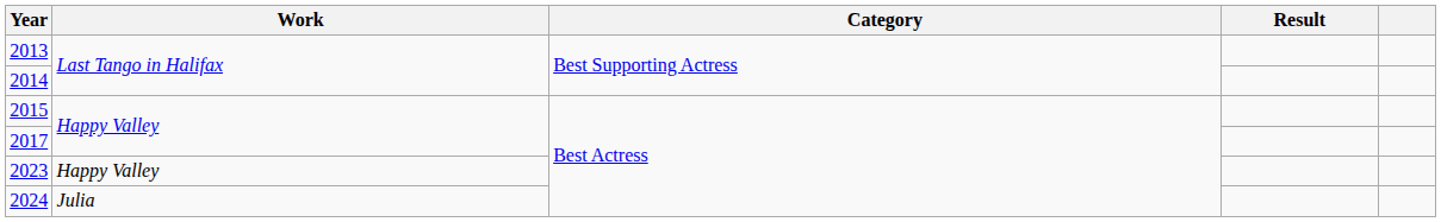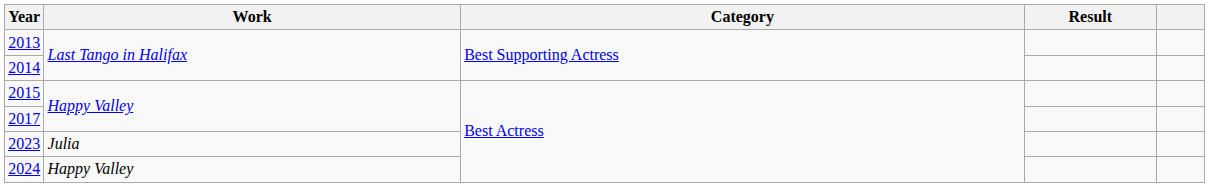2023 | Work: Happy Valley -> Julia
2024 | Work: Julia -> Happy Valley
